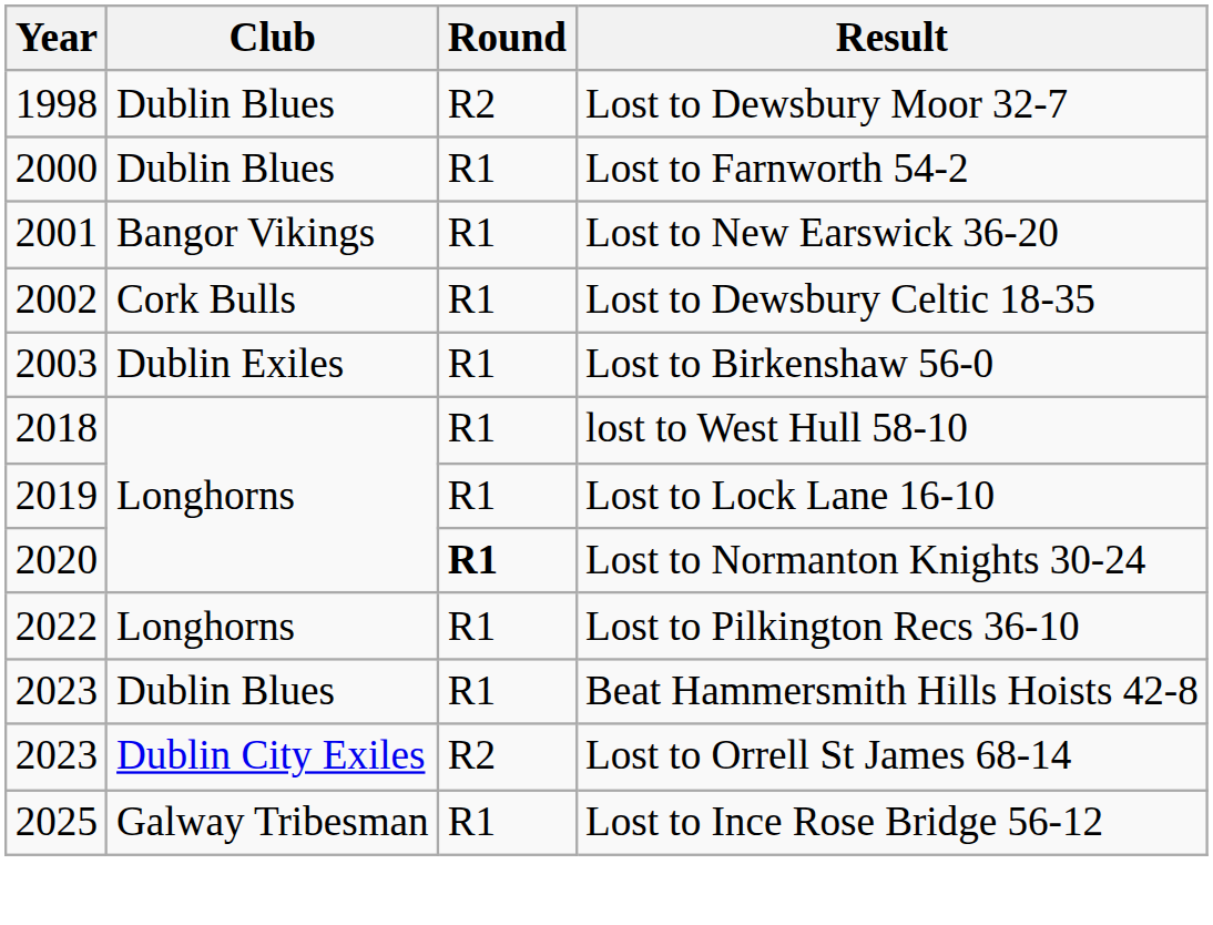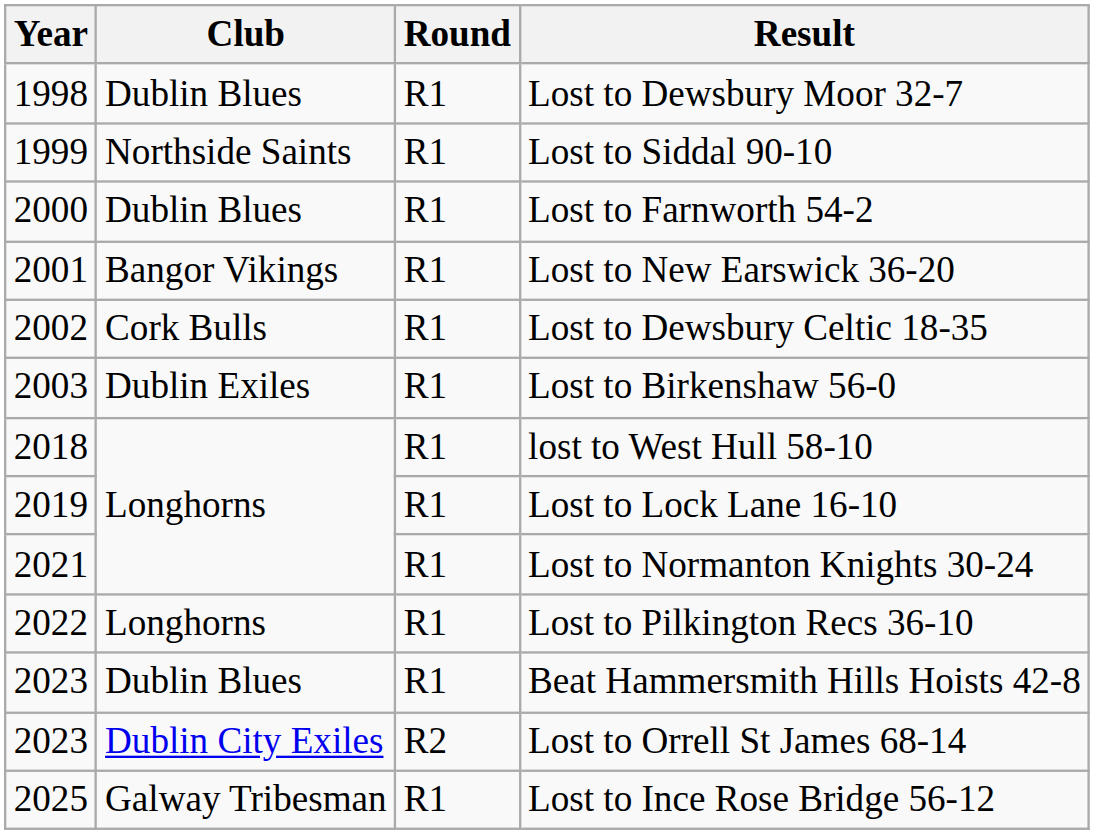Lost to Dewsbury Moor 32-7 | Round: R2 -> R1
+ row: 1999 | Northside Saints | R1 | Lost to Siddal 90-10
Lost to Normanton Knights 30-24 | Year: 2020 -> 2021
Lost to Normanton Knights 30-24 | Round: bold -> normal
